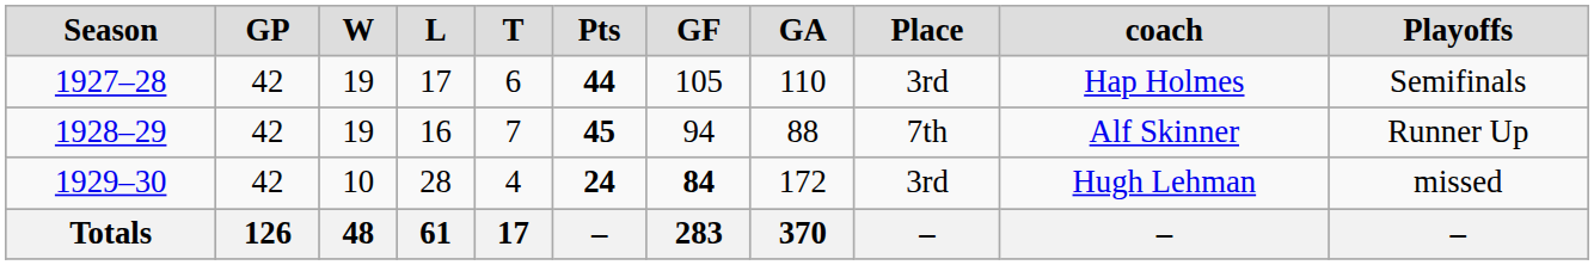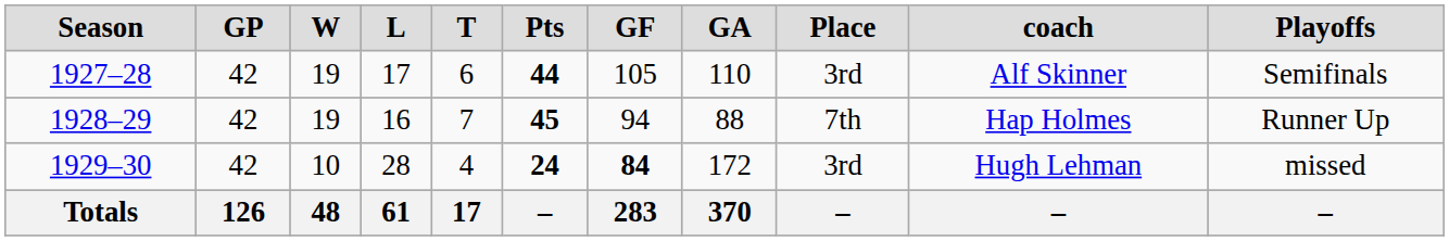1927–28 | column 10: Hap Holmes -> Alf Skinner
1928–29 | column 10: Alf Skinner -> Hap Holmes
